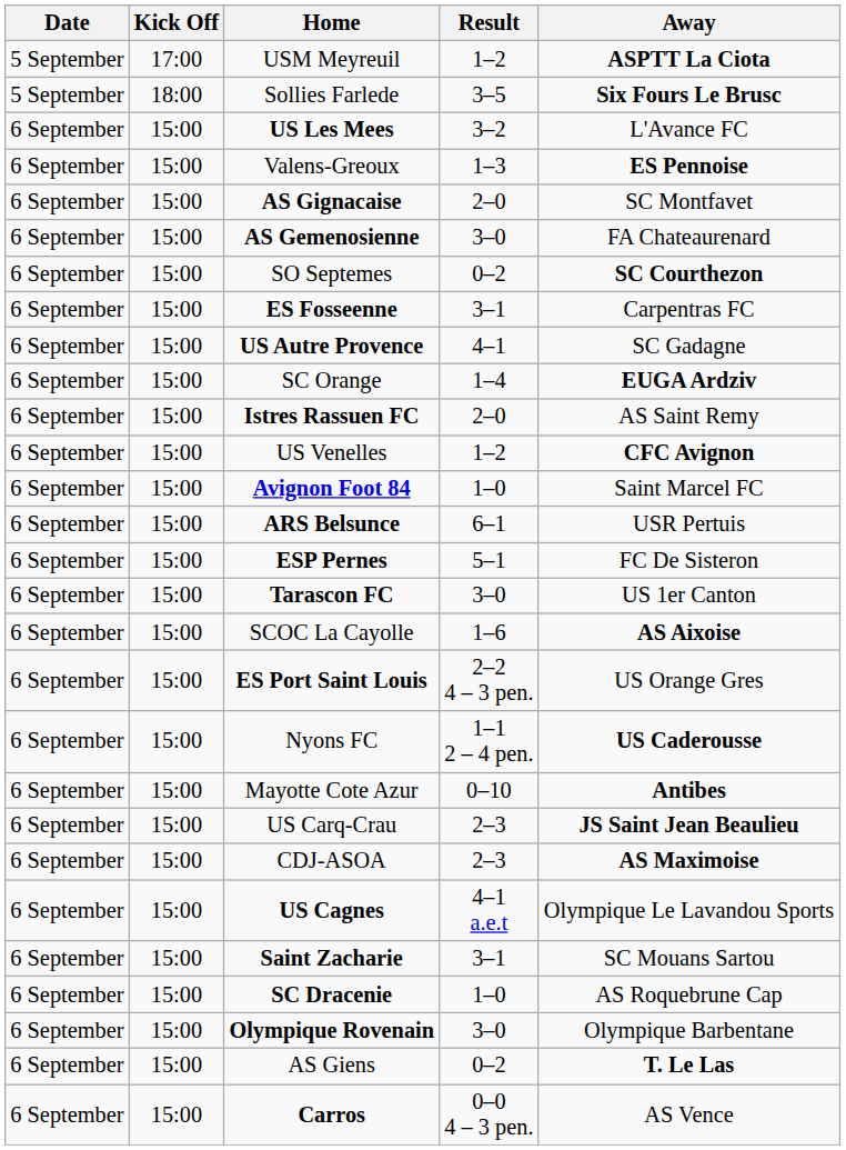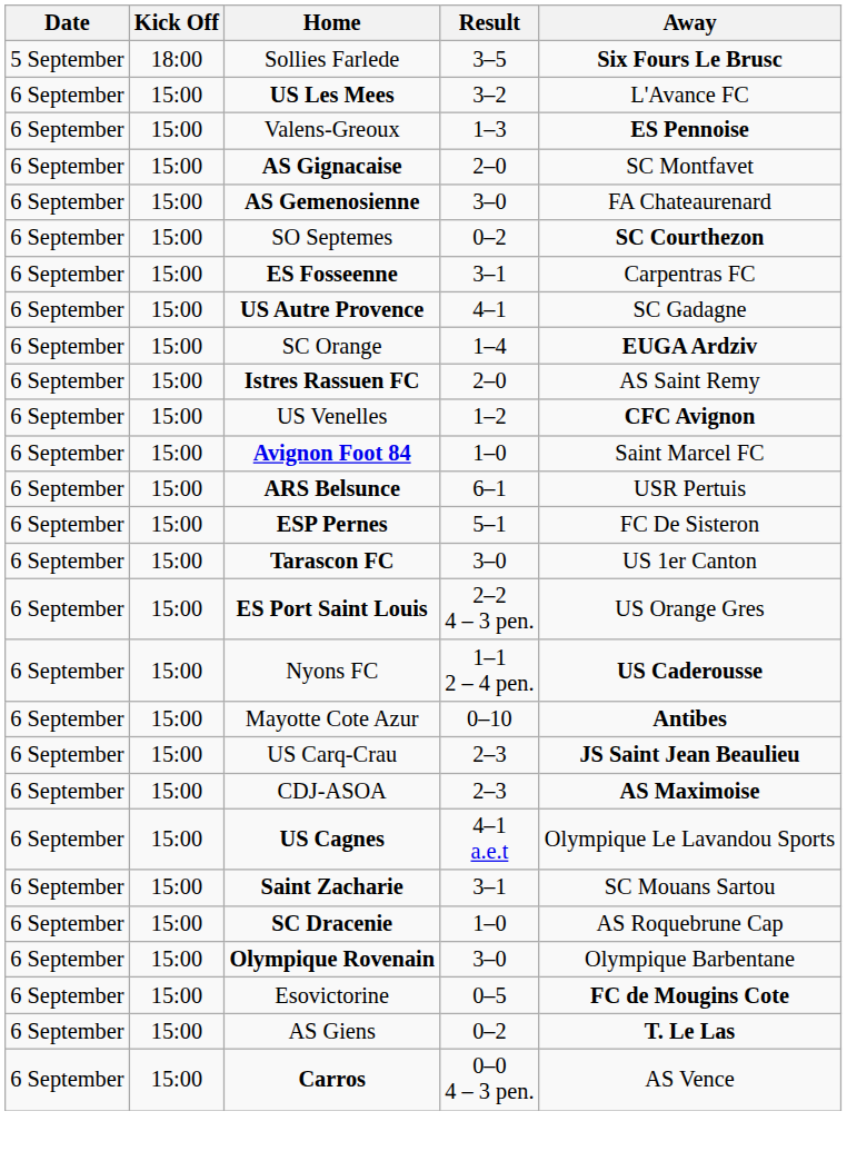- row: 5 September | 17:00 | USM Meyreuil | 1–2 | ASPTT La Ciota
- row: 6 September | 15:00 | SCOC La Cayolle | 1–6 | AS Aixoise
+ row: 6 September | 15:00 | Esovictorine | 0–5 | FC de Mougins Cote
